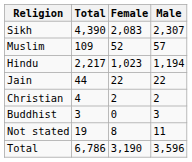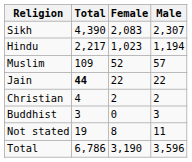rows swapped: Hindu <-> Muslim
Jain | Total: normal -> bold
